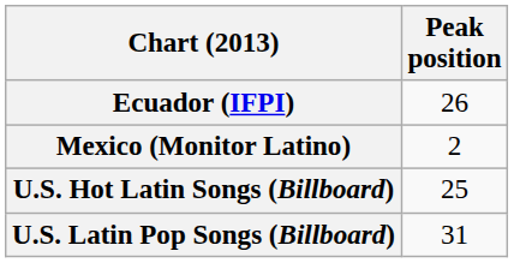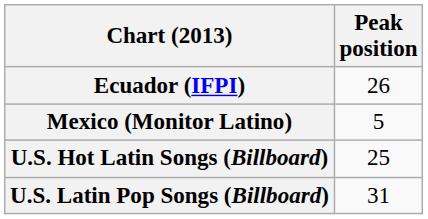Mexico (Monitor Latino) | Peak position: 2 -> 5
